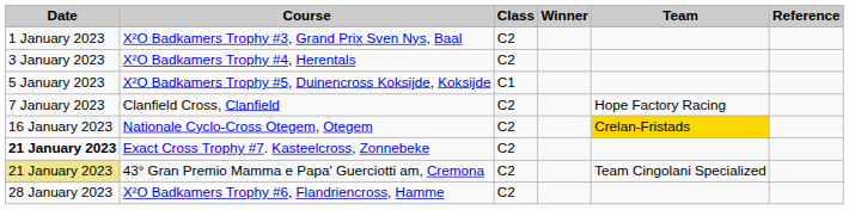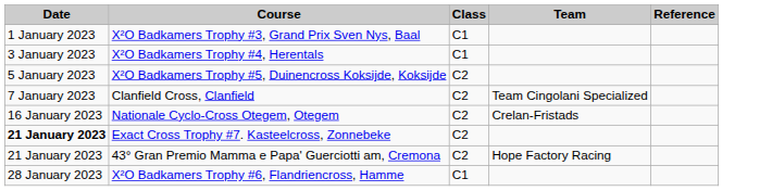- column: Winner
X²O Badkamers Trophy #3, Grand Prix Sven Nys, Baal | Class: C2 -> C1
X²O Badkamers Trophy #4, Herentals | Class: C2 -> C1
X²O Badkamers Trophy #5, Duinencross Koksijde, Koksijde | Class: C1 -> C2
Clanfield Cross, Clanfield | Team: Hope Factory Racing -> Team Cingolani Specialized
Nationale Cyclo-Cross Otegem, Otegem | Team: gold background -> no background
43° Gran Premio Mamma e Papa' Guerciotti am, Cremona | Date: khaki background -> no background
43° Gran Premio Mamma e Papa' Guerciotti am, Cremona | Team: Team Cingolani Specialized -> Hope Factory Racing
X²O Badkamers Trophy #6, Flandriencross, Hamme | Class: C2 -> C1
